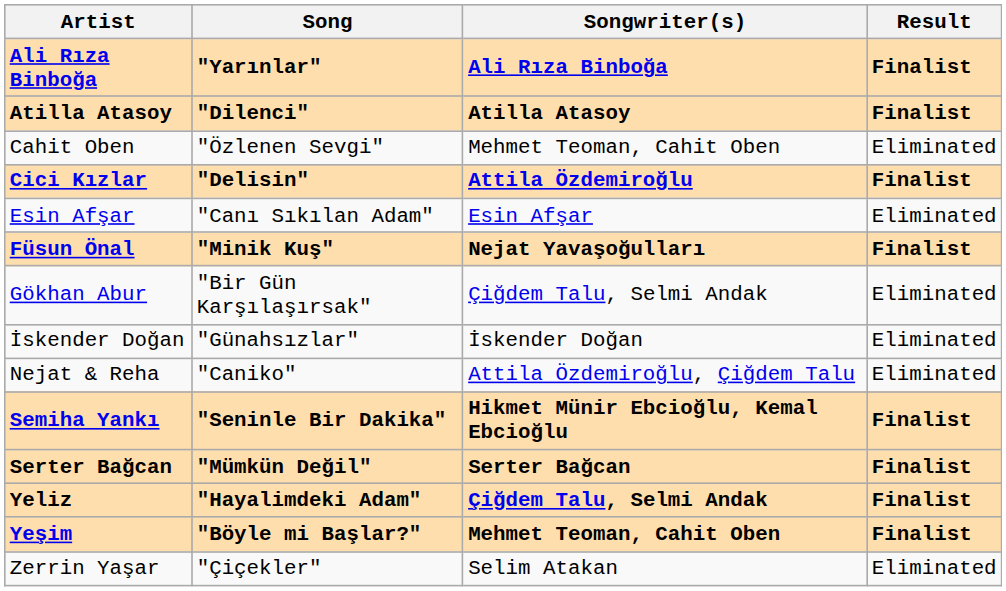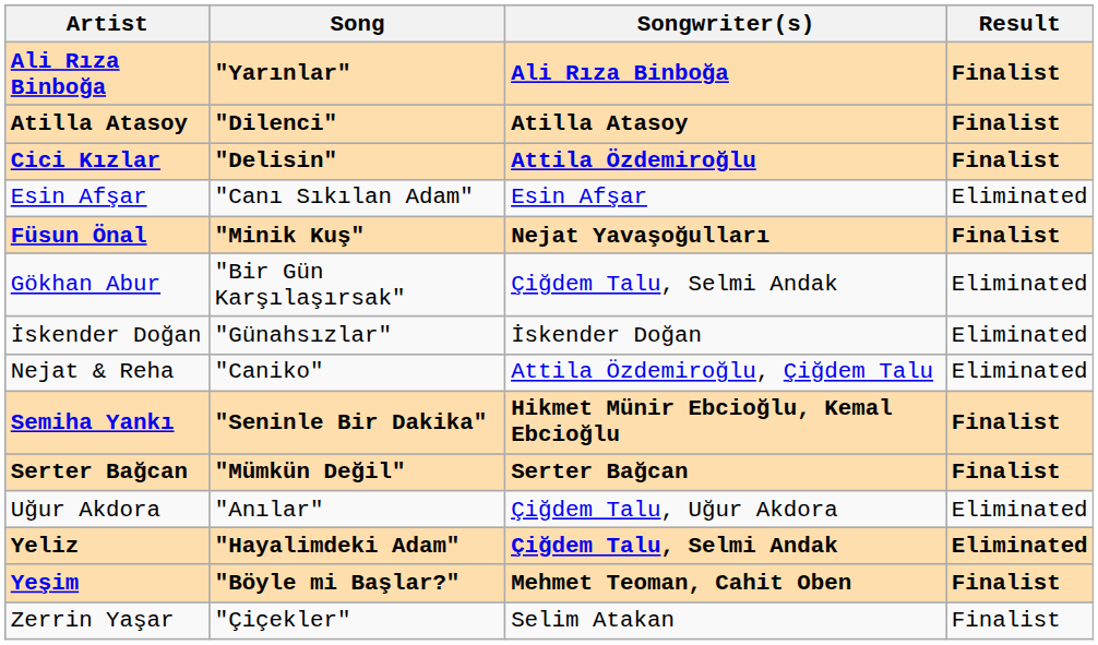- row: Cahit Oben | "Özlenen Sevgi" | Mehmet Teoman, Cahit Oben | Eliminated
+ row: Uğur Akdora | "Anılar" | Çiğdem Talu, Uğur Akdora | Eliminated
Yeliz | Result: Finalist -> Eliminated
Zerrin Yaşar | Result: Eliminated -> Finalist
